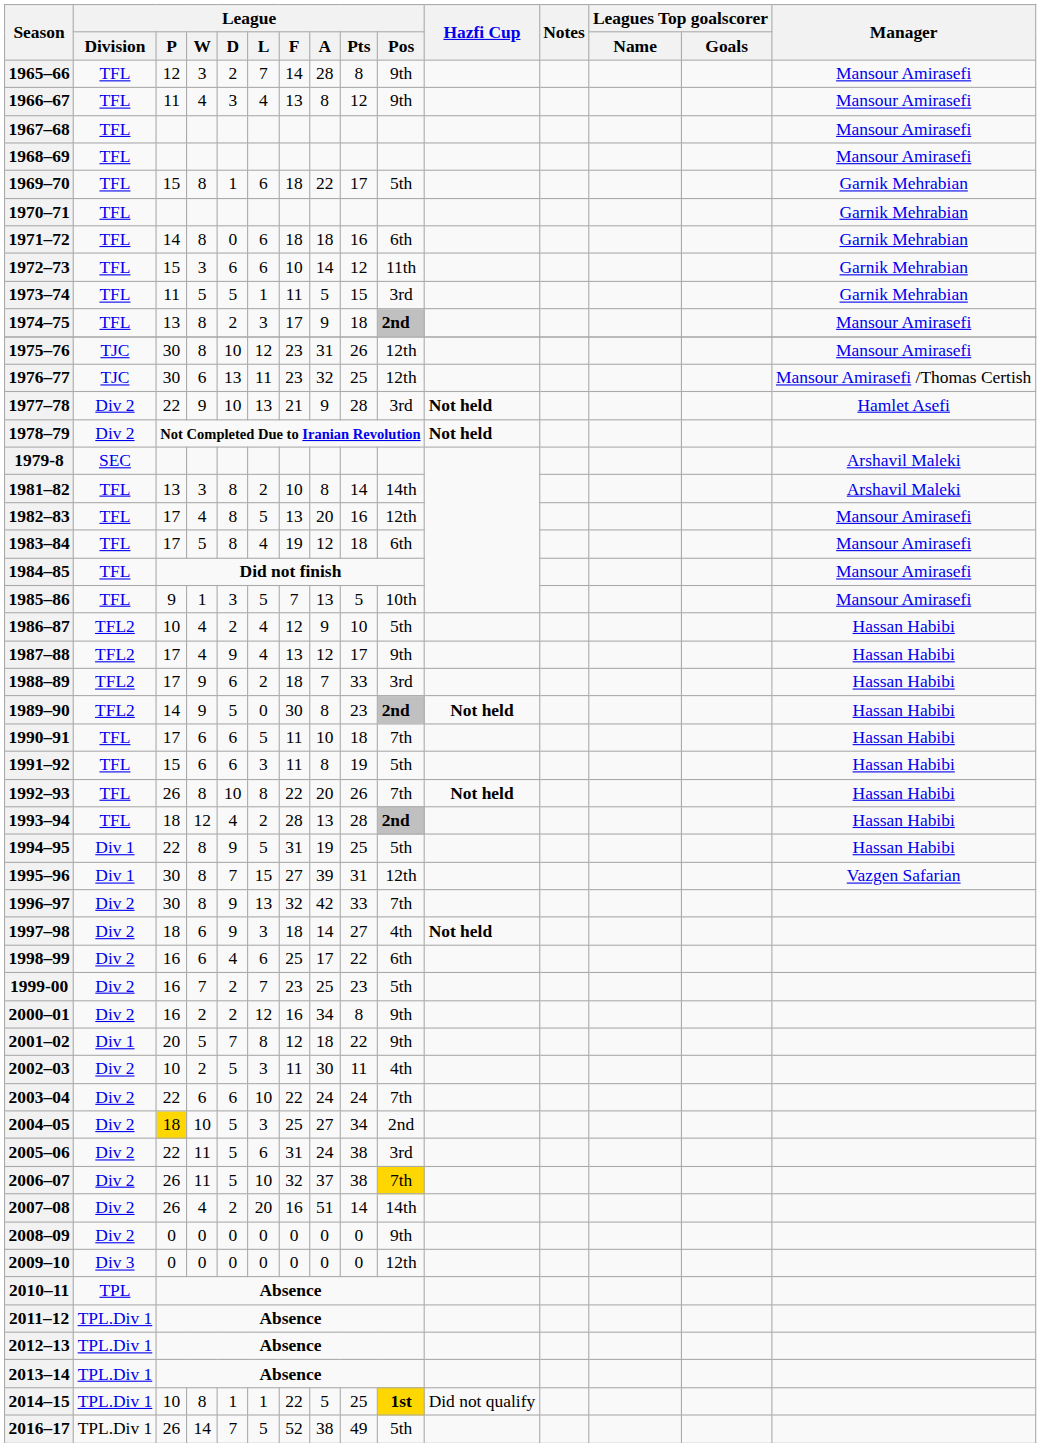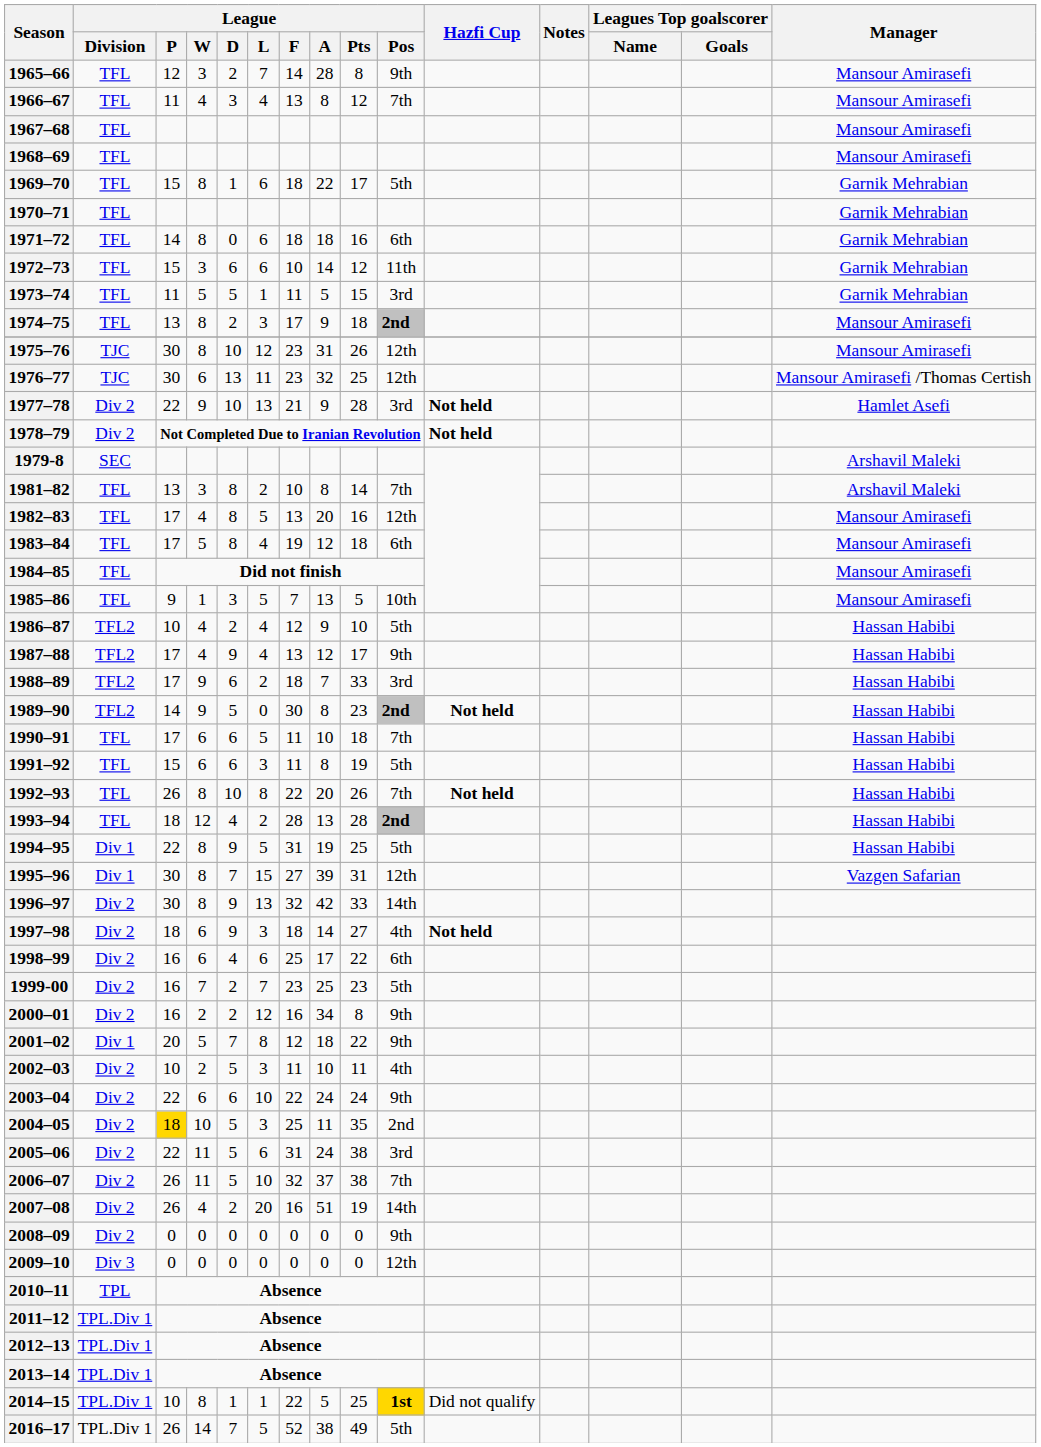1966–67 | League / Pos: 9th -> 7th
1981–82 | League / Pos: 14th -> 7th
1996–97 | League / Pos: 7th -> 14th
2002–03 | League / A: 30 -> 10
2003–04 | League / Pos: 7th -> 9th
2004–05 | League / A: 27 -> 11
2004–05 | League / Pts: 34 -> 35
2006–07 | League / Pos: gold background -> no background
2007–08 | League / Pts: 14 -> 19
